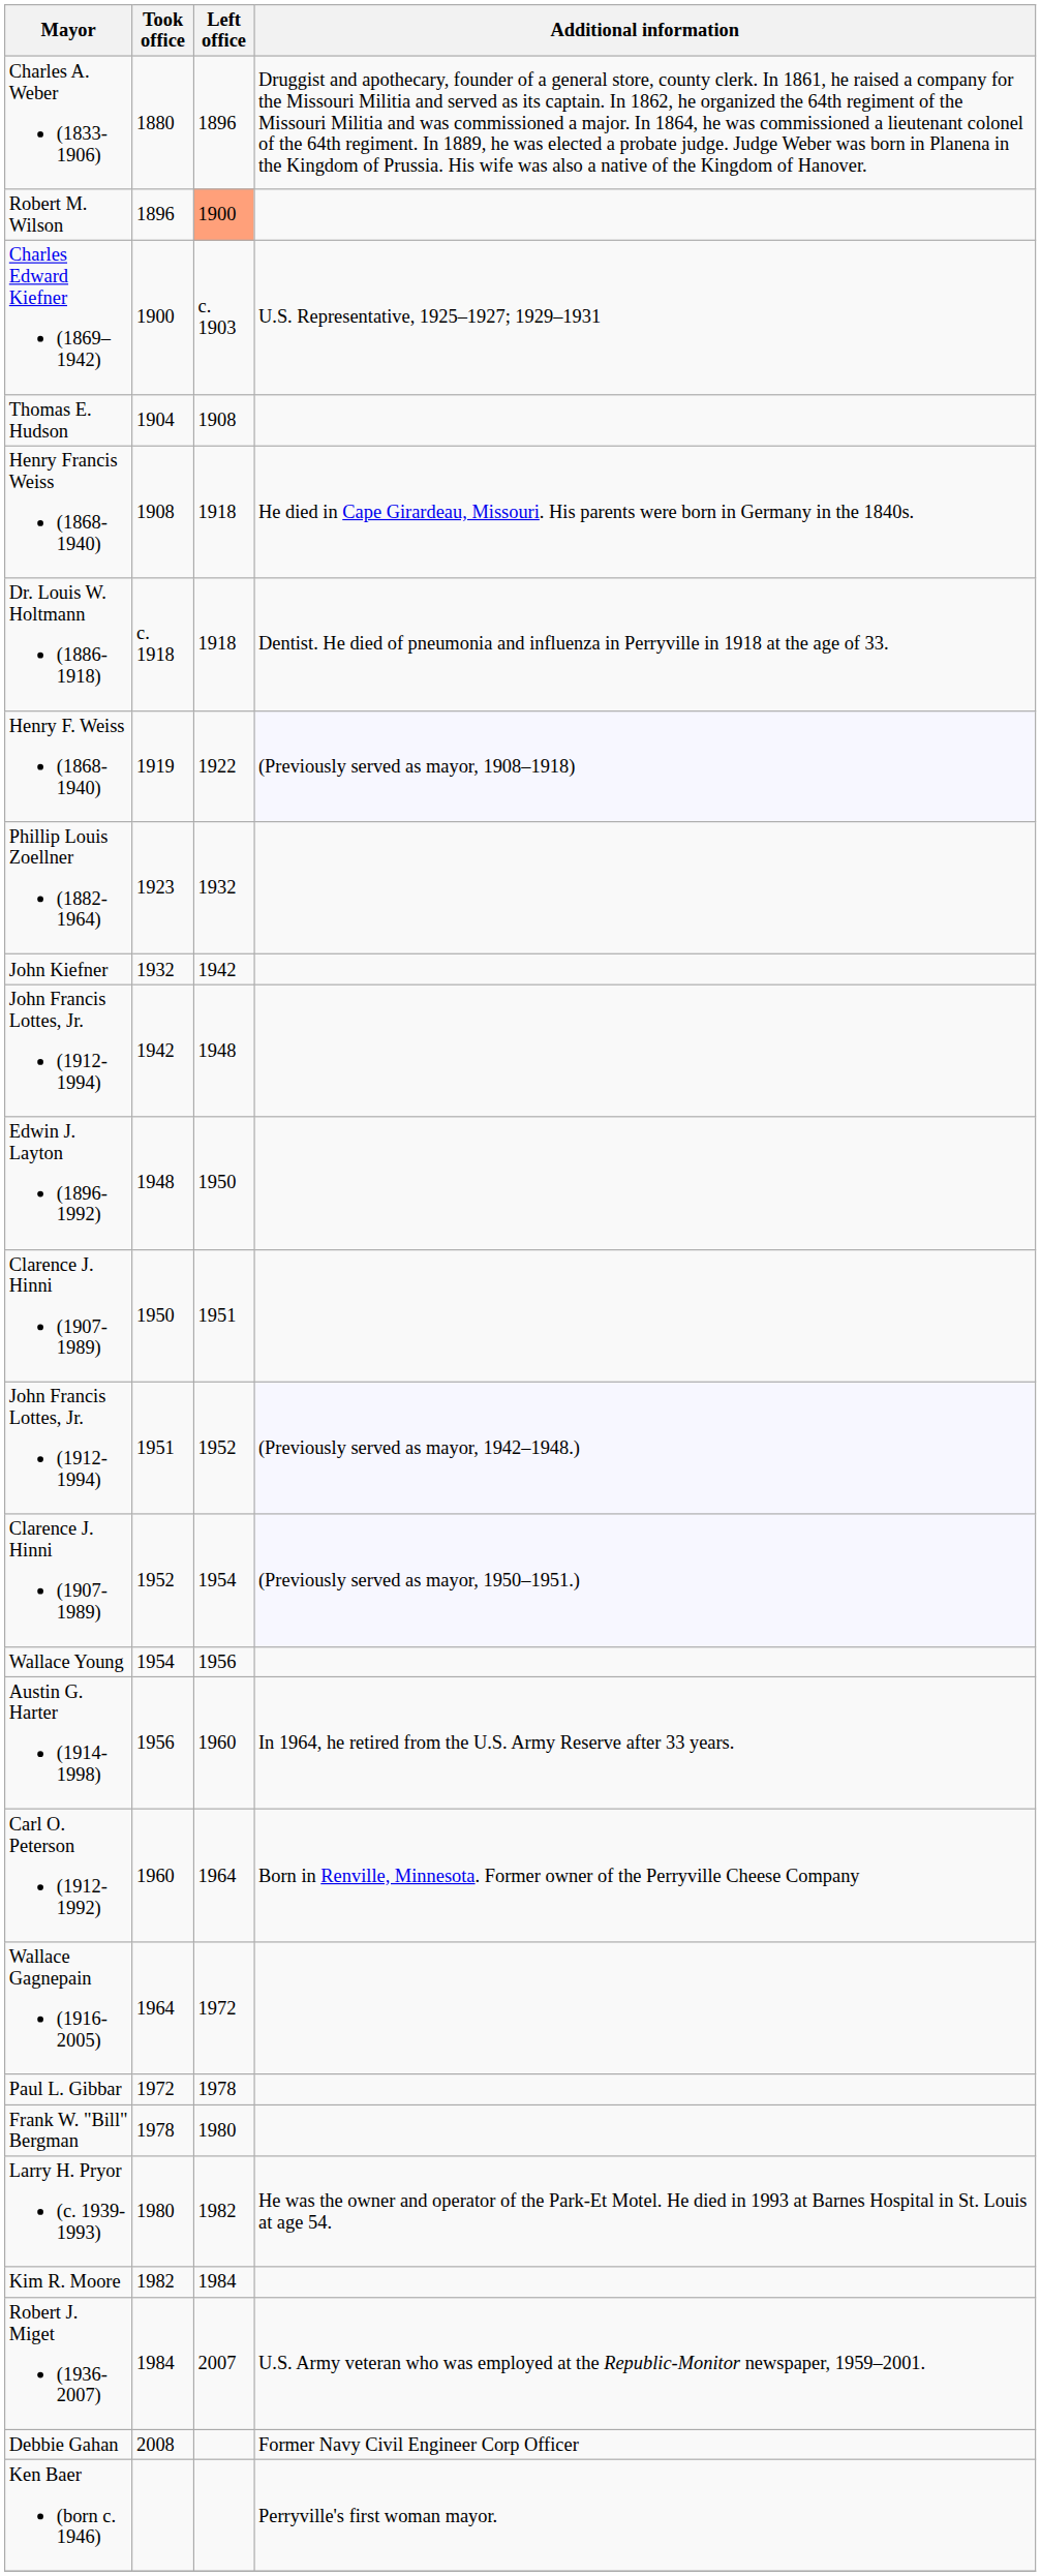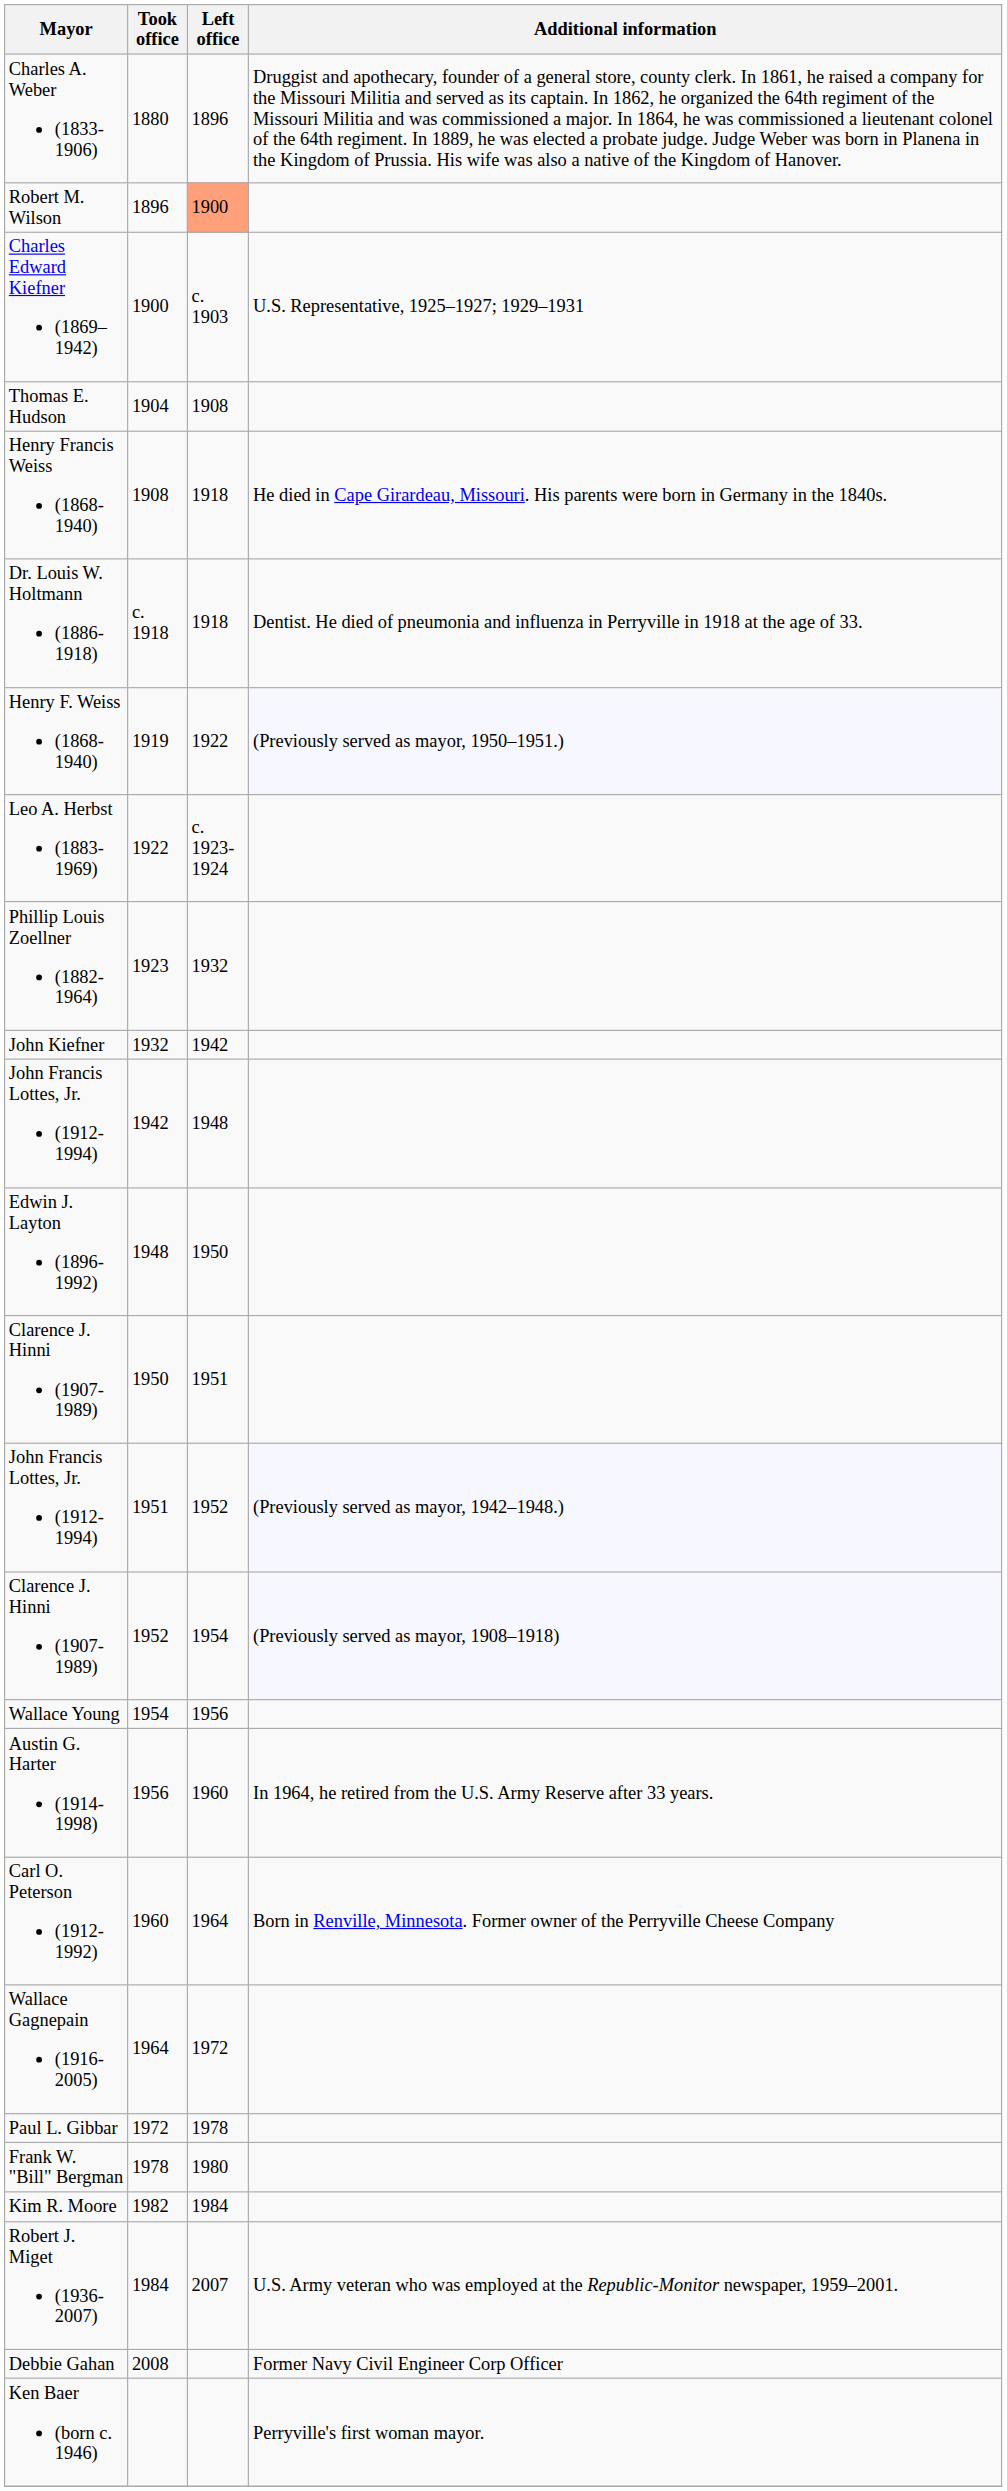Henry F. Weiss (1868-1940) | Additional information: (Previously served as mayor, 1908–1918) -> (Previously served as mayor, 1950–1951.)
+ row: Leo A. Herbst (1883-1969) | 1922 | c. 1923-1924
Clarence J. Hinni (1907-1989) / 1952 | Additional information: (Previously served as mayor, 1950–1951.) -> (Previously served as mayor, 1908–1918)
- row: Larry H. Pryor (c. 1939-1993) | 1980 | 1982 | He was the owner and operator of the Park-Et Motel. He died in 1993 at Barnes Hospital in St. Louis at age 54.
